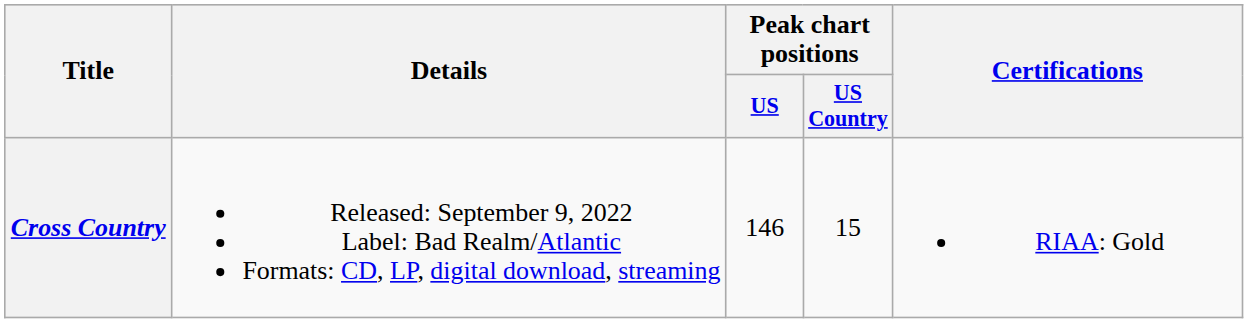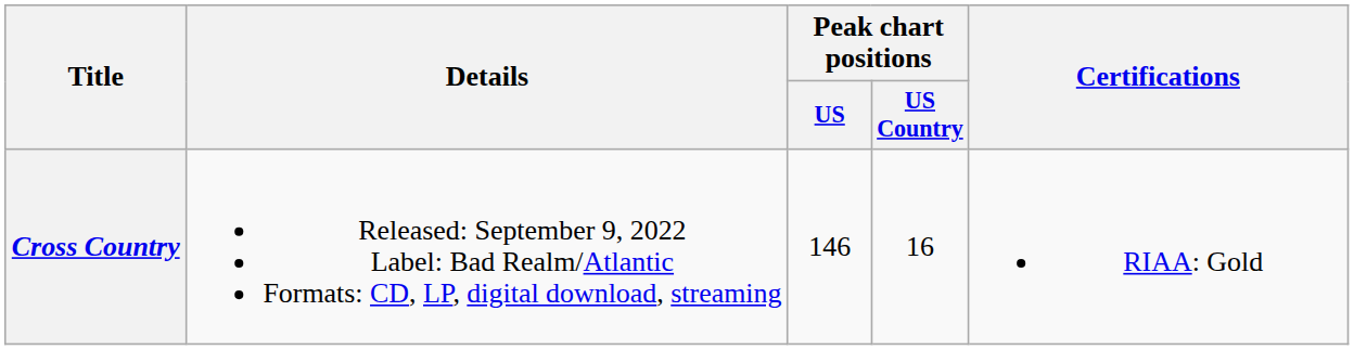Cross Country | Peak chart positions / US Country: 15 -> 16
